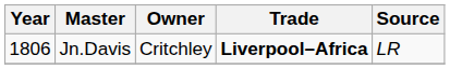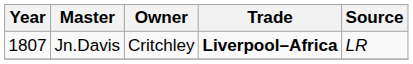Jn.Davis | Year: 1806 -> 1807
